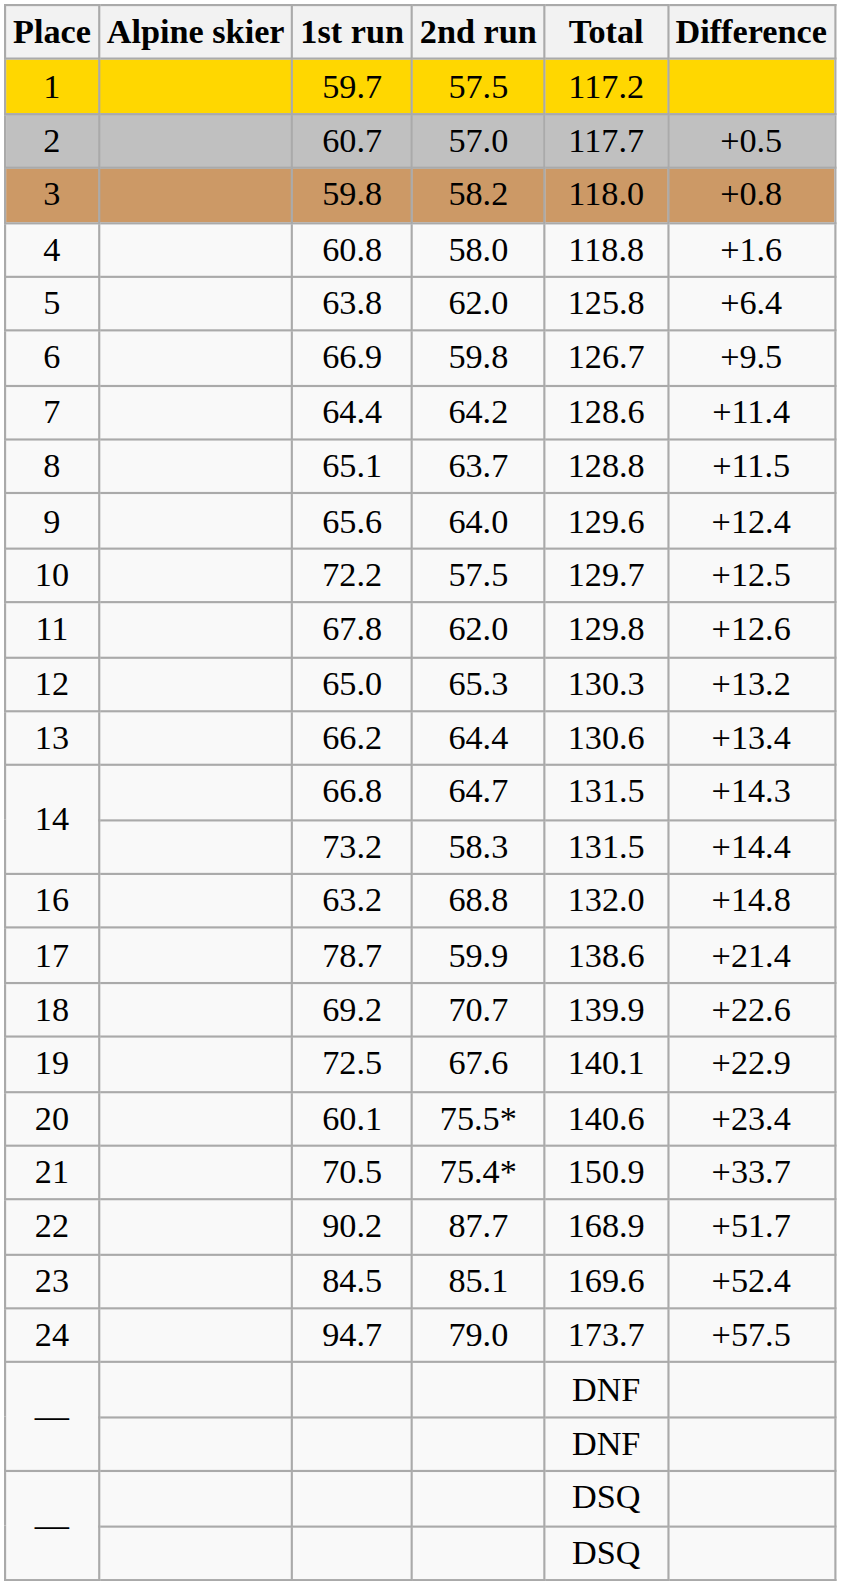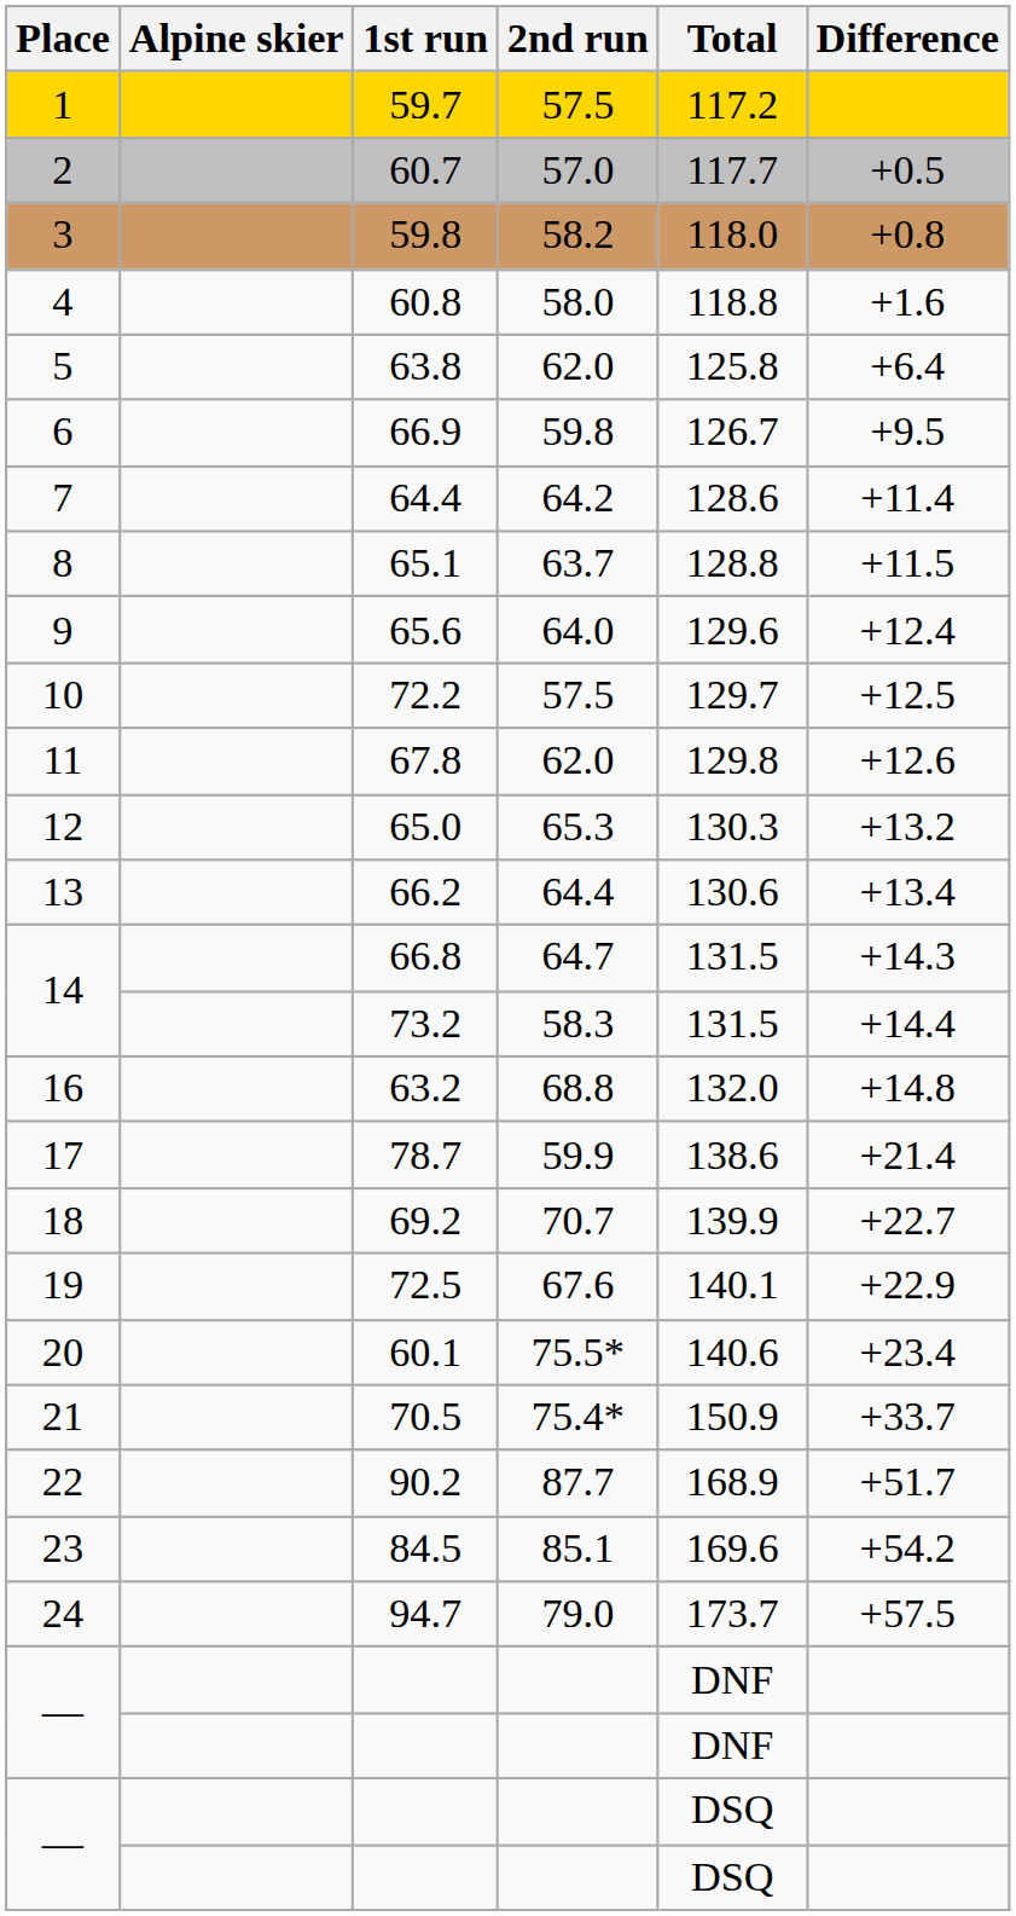69.2 | Difference: +22.6 -> +22.7
84.5 | Difference: +52.4 -> +54.2
